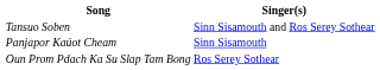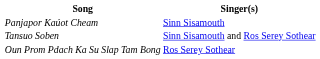rows swapped: Tansuo Soben <-> Panjapor Kaúot Cheam
